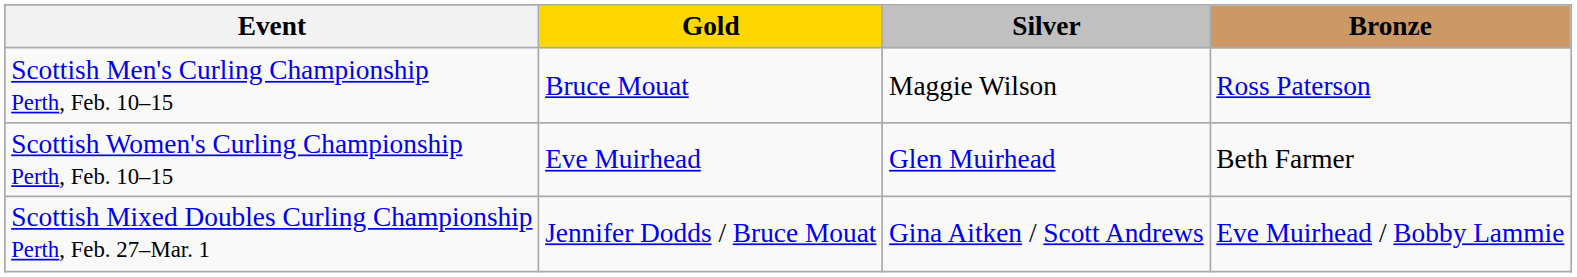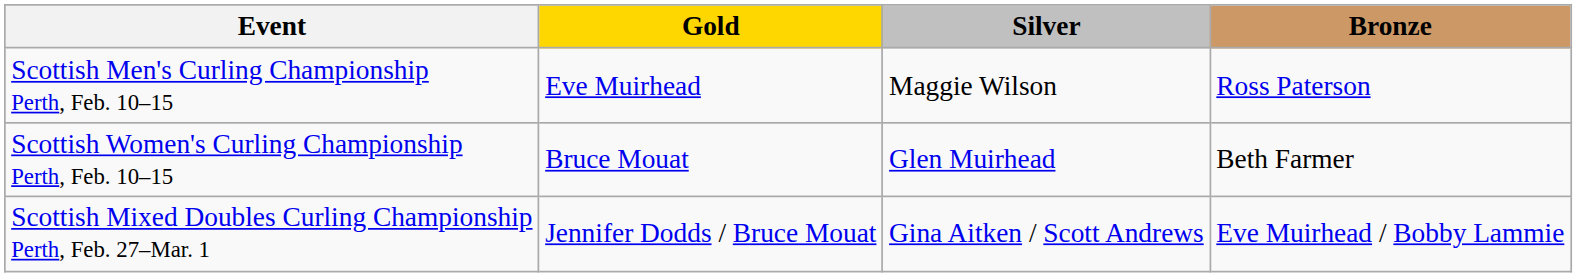Scottish Men's Curling Championship Perth, Feb. 10–15 | Gold: Bruce Mouat -> Eve Muirhead
Scottish Women's Curling Championship Perth, Feb. 10–15 | Gold: Eve Muirhead -> Bruce Mouat
